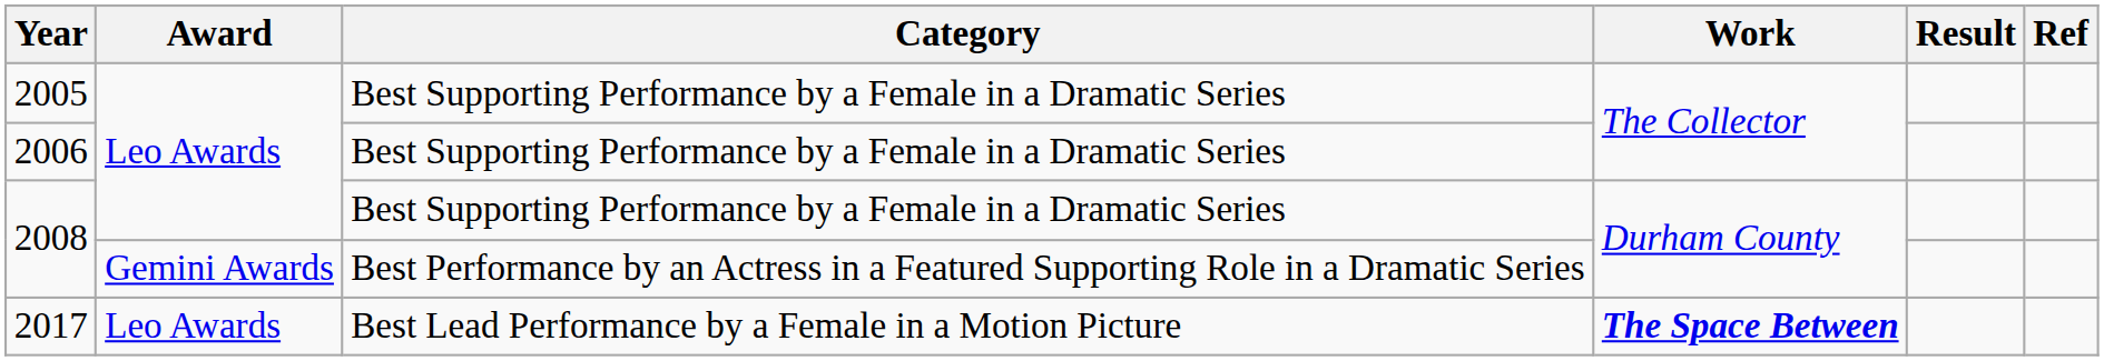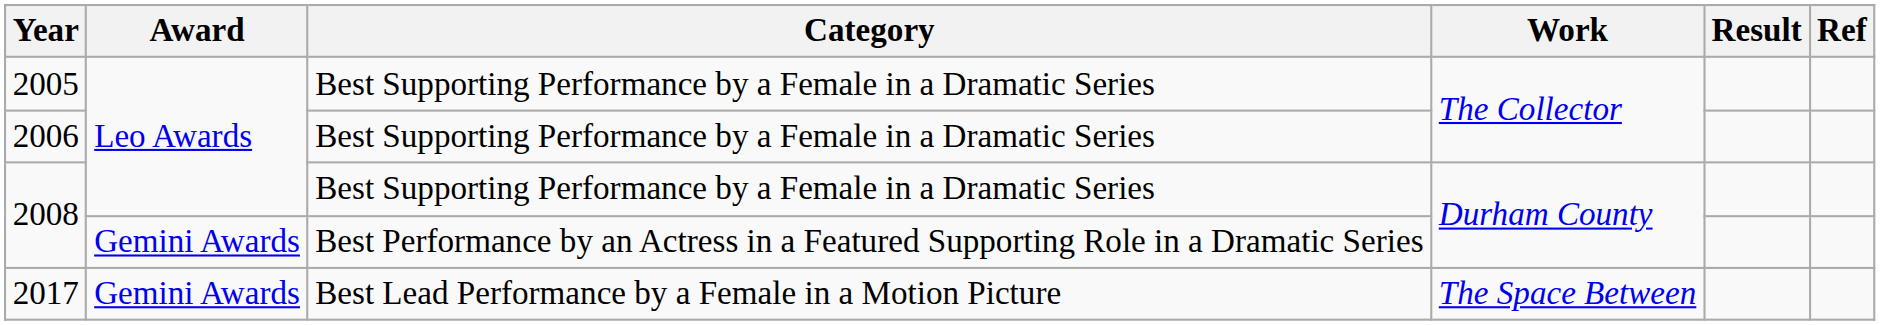2017 | Award: Leo Awards -> Gemini Awards
2017 | Work: bold -> normal
